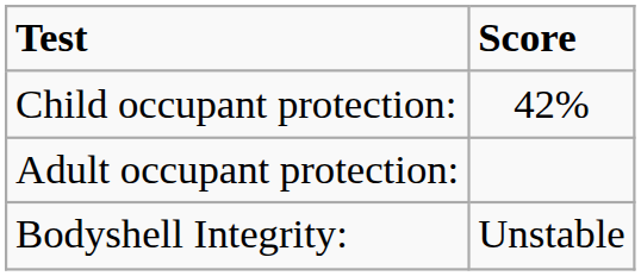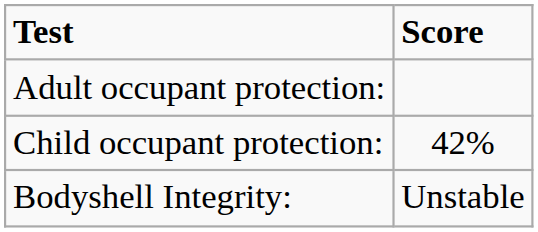rows swapped: Adult occupant protection: <-> Child occupant protection:
